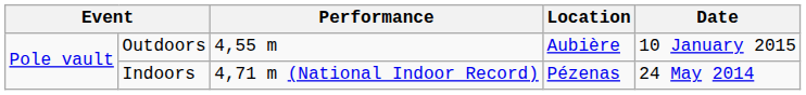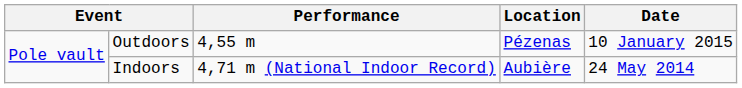Outdoors | Location: Aubière -> Pézenas
Indoors | Location: Pézenas -> Aubière
